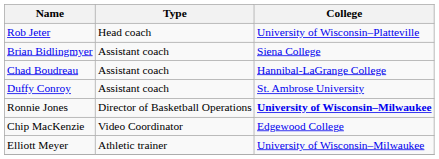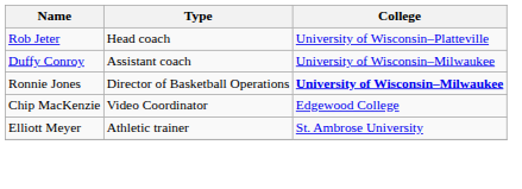- row: Brian Bidlingmyer | Assistant coach | Siena College
- row: Chad Boudreau | Assistant coach | Hannibal-LaGrange College
Duffy Conroy | College: St. Ambrose University -> University of Wisconsin–Milwaukee
Elliott Meyer | College: University of Wisconsin–Milwaukee -> St. Ambrose University
